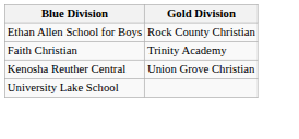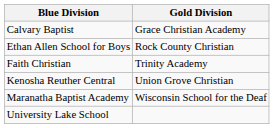+ row: Calvary Baptist | Grace Christian Academy
+ row: Maranatha Baptist Academy | Wisconsin School for the Deaf
